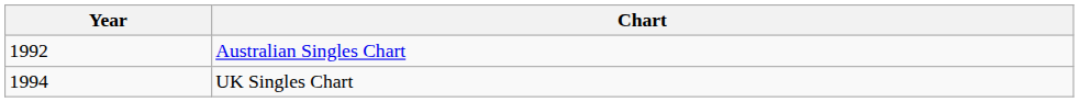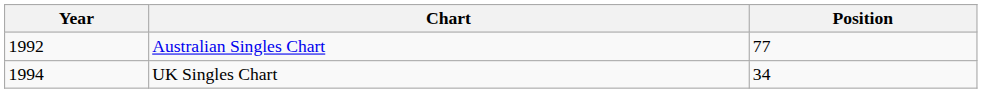+ column: Position | 77 | 34
